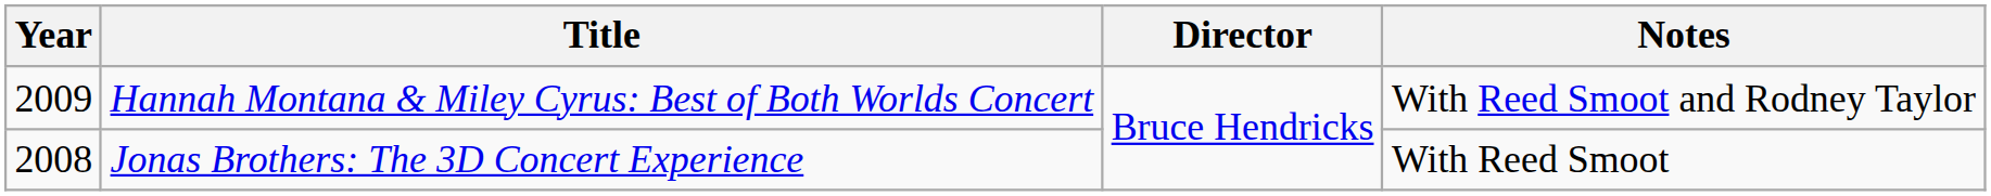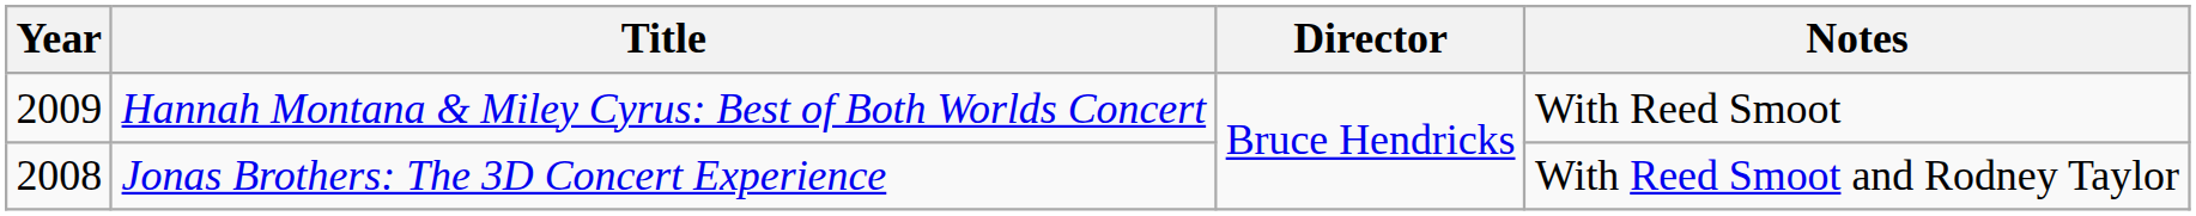Hannah Montana & Miley Cyrus: Best of Both Worlds Concert | Notes: With Reed Smoot and Rodney Taylor -> With Reed Smoot
Jonas Brothers: The 3D Concert Experience | Notes: With Reed Smoot -> With Reed Smoot and Rodney Taylor
